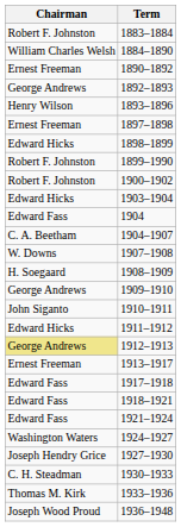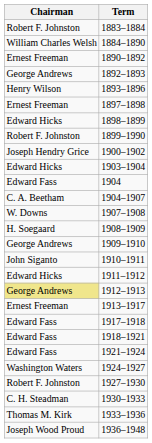1900–1902 | Chairman: Robert F. Johnston -> Joseph Hendry Grice
1927–1930 | Chairman: Joseph Hendry Grice -> Robert F. Johnston
